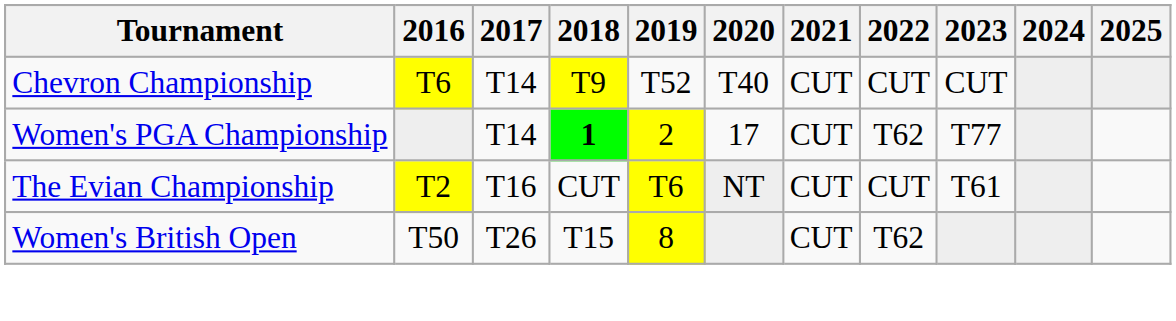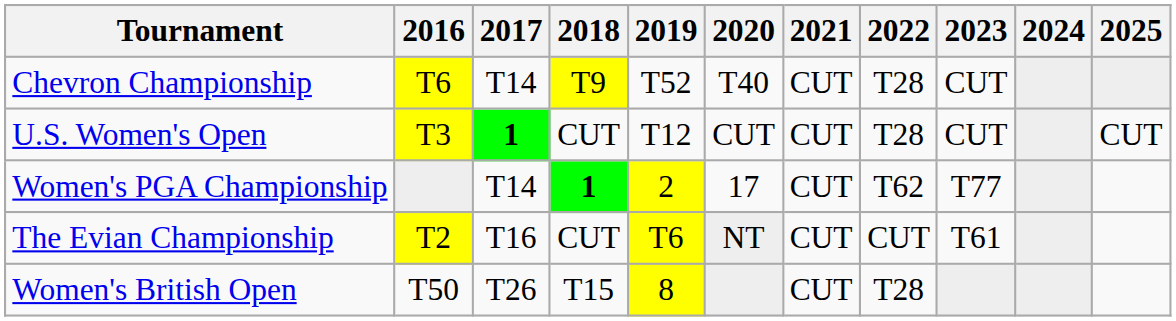Chevron Championship | 2022: CUT -> T28
+ row: U.S. Women's Open | T3 | 1 | CUT | T12 | CUT | CUT | T28 | CUT | CUT
Women's British Open | 2022: T62 -> T28
